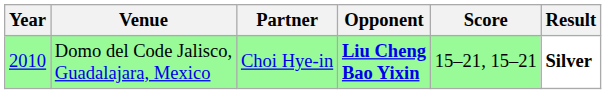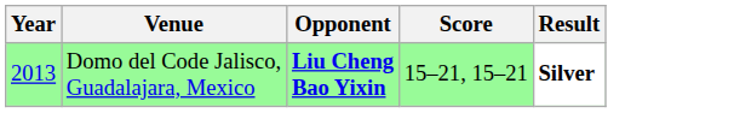- column: Partner | Choi Hye-in
Domo del Code Jalisco, Guadalajara, Mexico | Year: 2010 -> 2013
